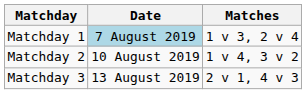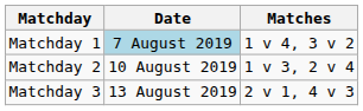Matchday 1 | Matches: 1 v 3, 2 v 4 -> 1 v 4, 3 v 2
Matchday 2 | Matches: 1 v 4, 3 v 2 -> 1 v 3, 2 v 4
